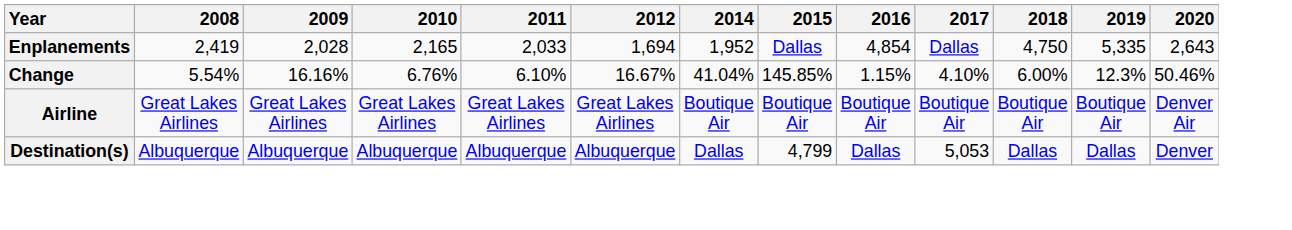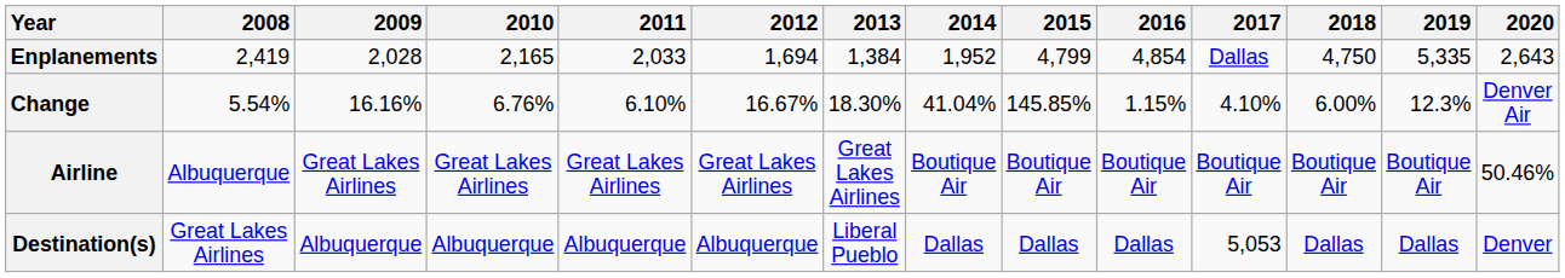+ column: 2013 | 1,384 | 18.30% | Great Lakes Airlines | Liberal Pueblo
Enplanements | 2015: Dallas -> 4,799
Change | 2020: 50.46% -> Denver Air
Airline | 2008: Great Lakes Airlines -> Albuquerque
Airline | 2020: Denver Air -> 50.46%
Destination(s) | 2008: Albuquerque -> Great Lakes Airlines
Destination(s) | 2015: 4,799 -> Dallas
